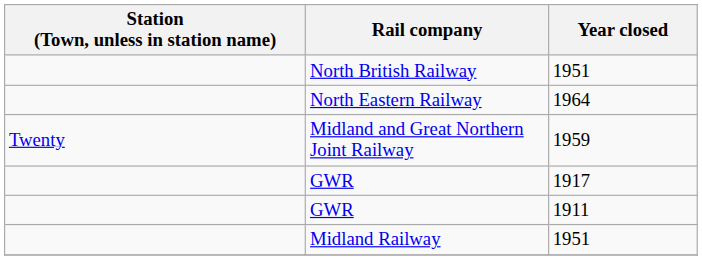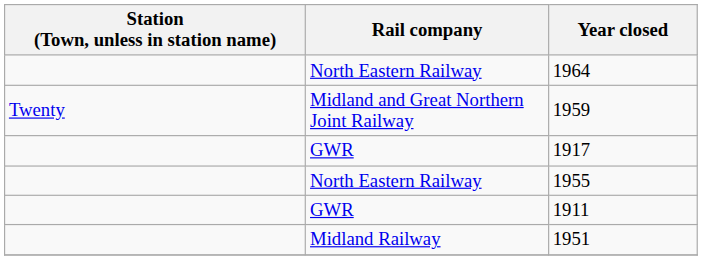- row: North British Railway | 1951
+ row: North Eastern Railway | 1955
